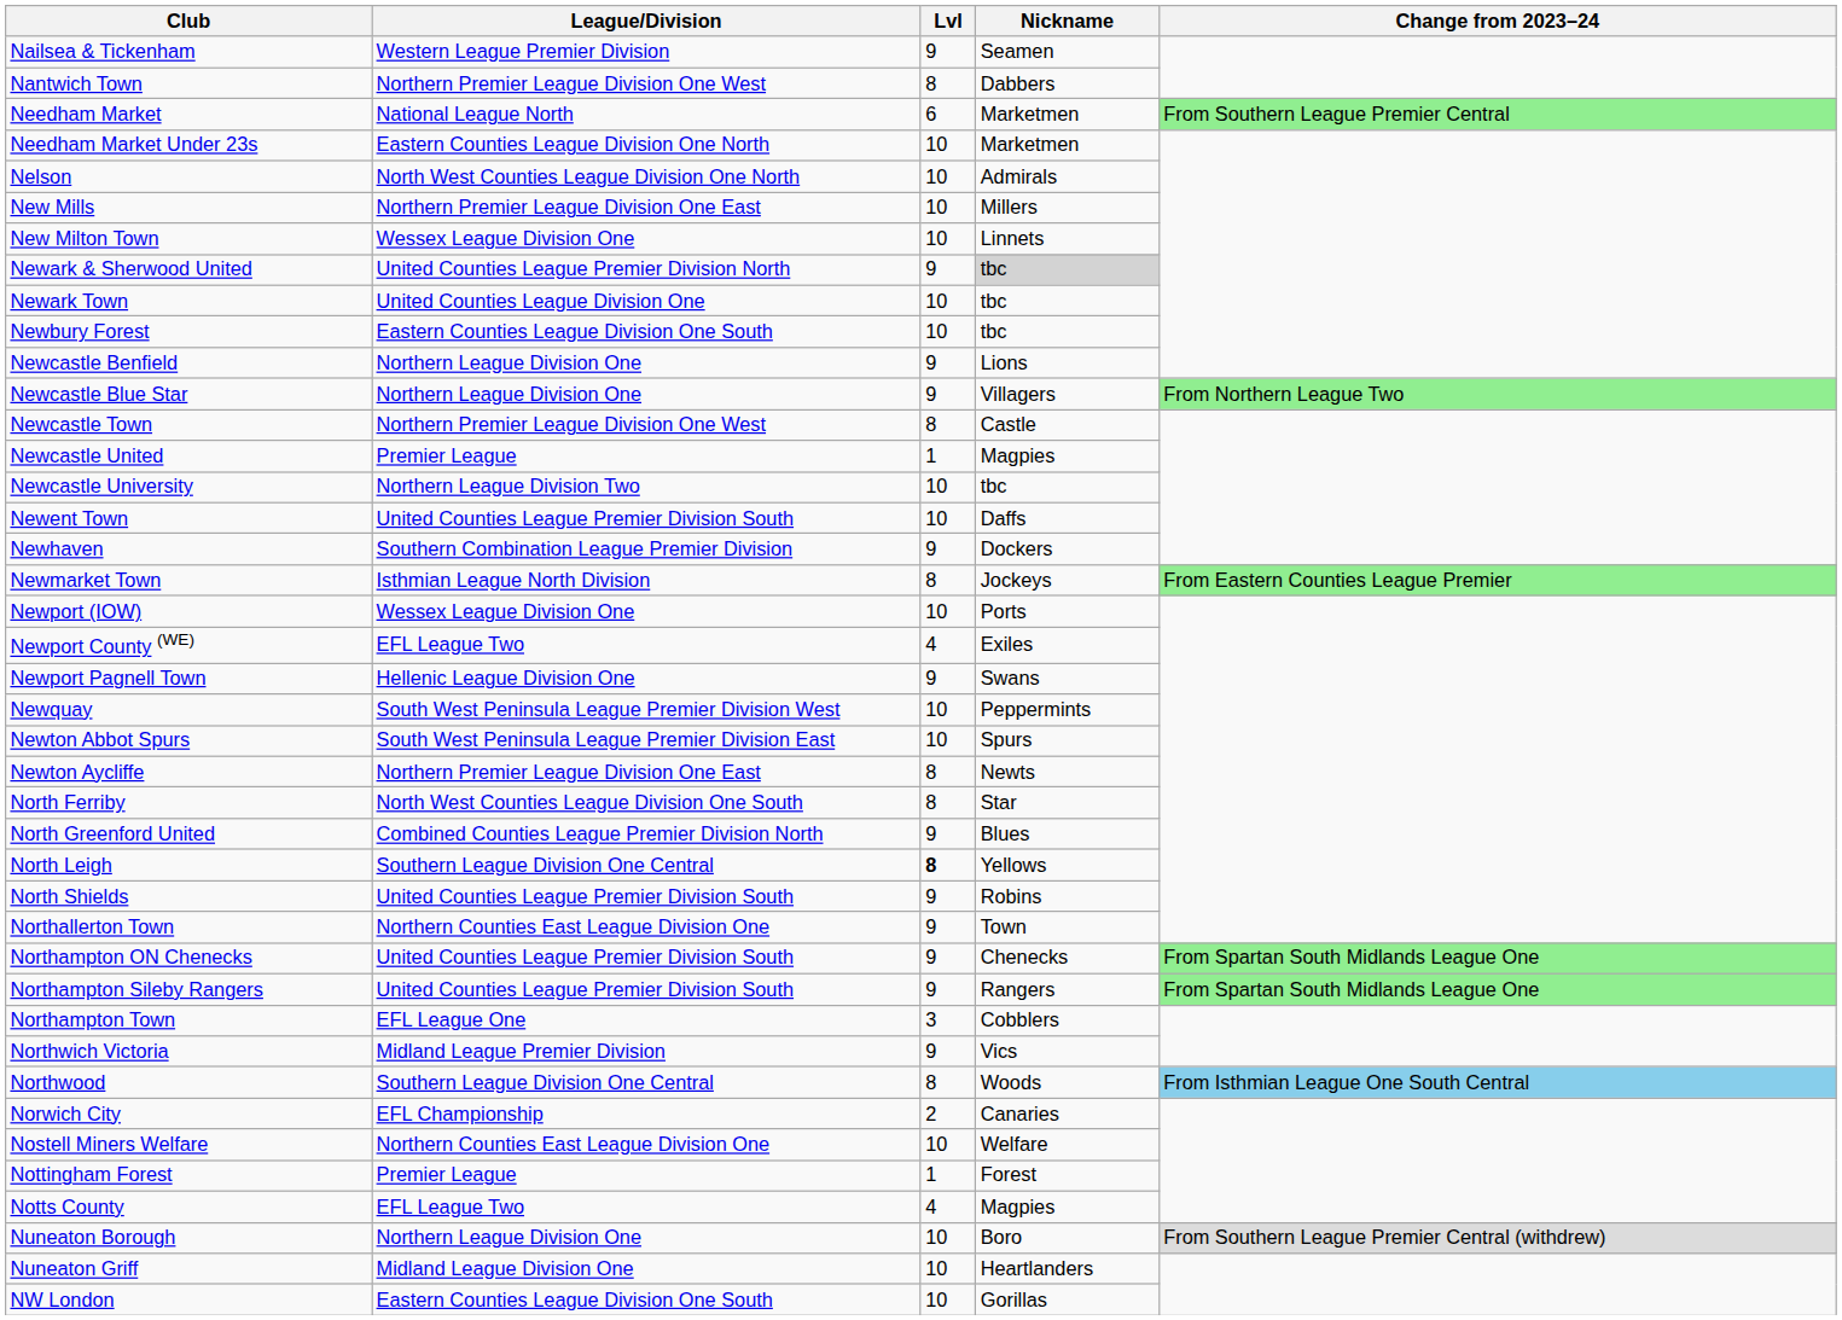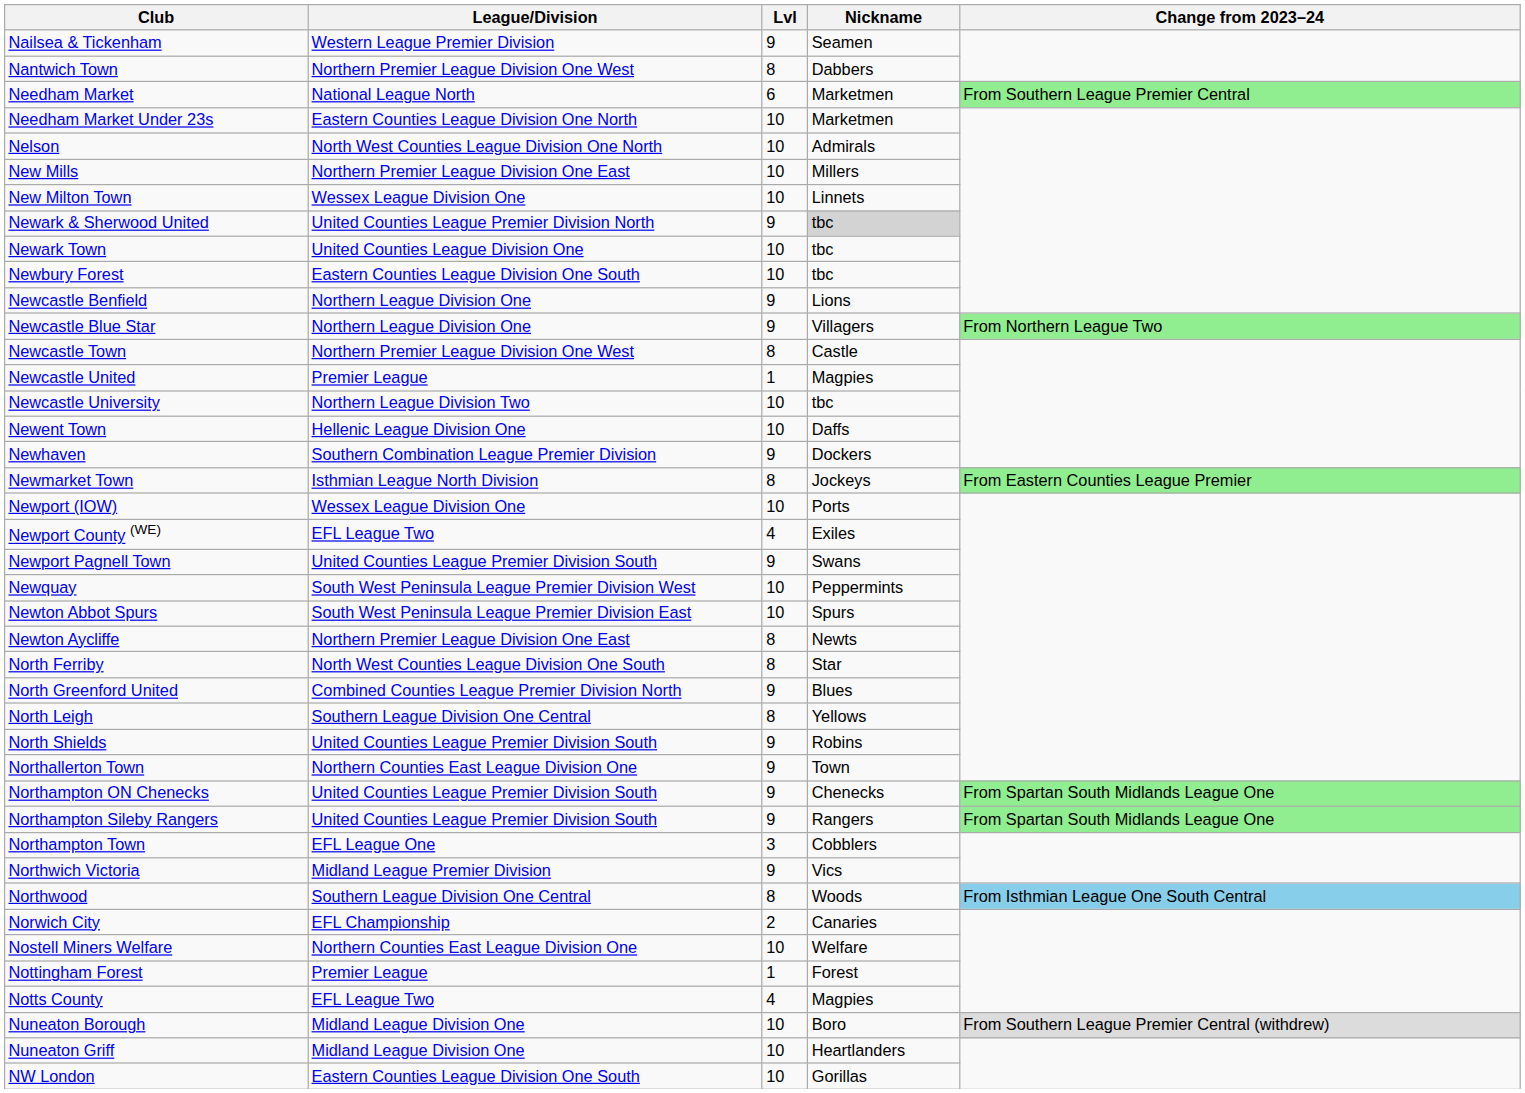Newent Town | League/Division: United Counties League Premier Division South -> Hellenic League Division One
Newport Pagnell Town | League/Division: Hellenic League Division One -> United Counties League Premier Division South
North Leigh | Lvl: bold -> normal
Nuneaton Borough | League/Division: Northern League Division One -> Midland League Division One
